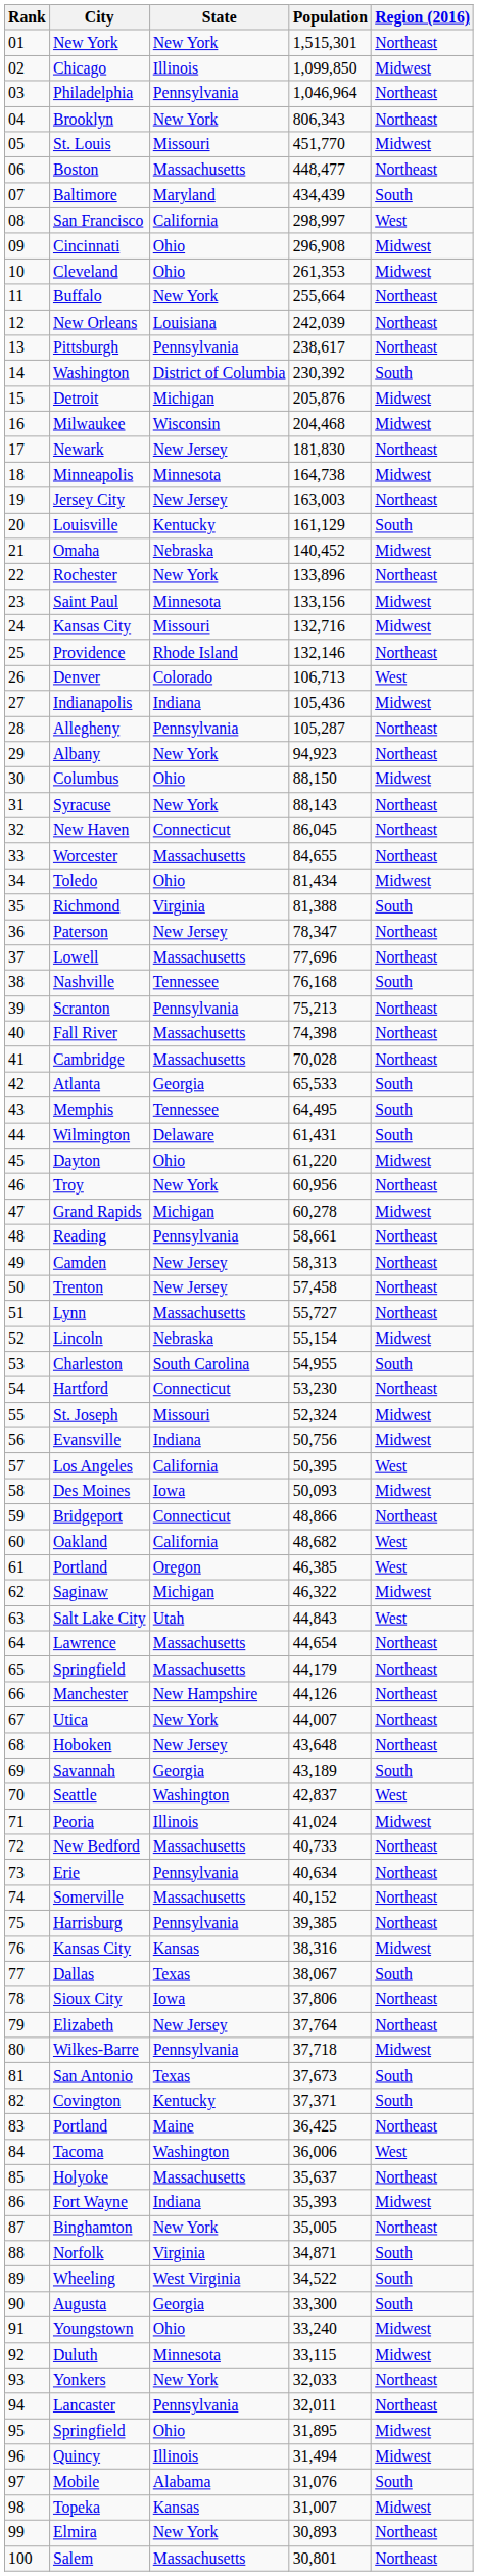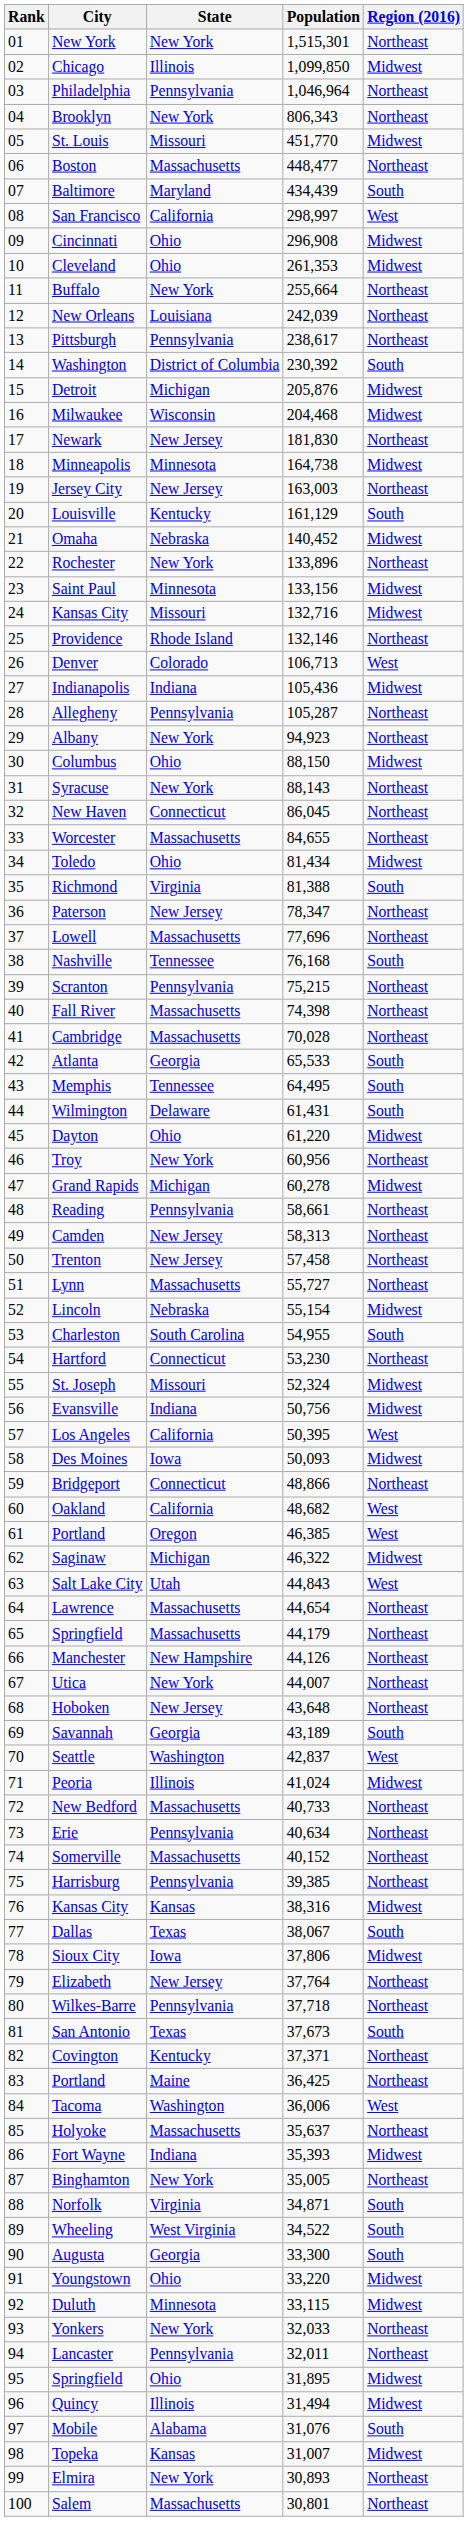Scranton | Population: 75,213 -> 75,215
Sioux City | Region (2016): Northeast -> Midwest
Wilkes-Barre | Region (2016): Midwest -> Northeast
Covington | Region (2016): South -> Northeast
Youngstown | Population: 33,240 -> 33,220
